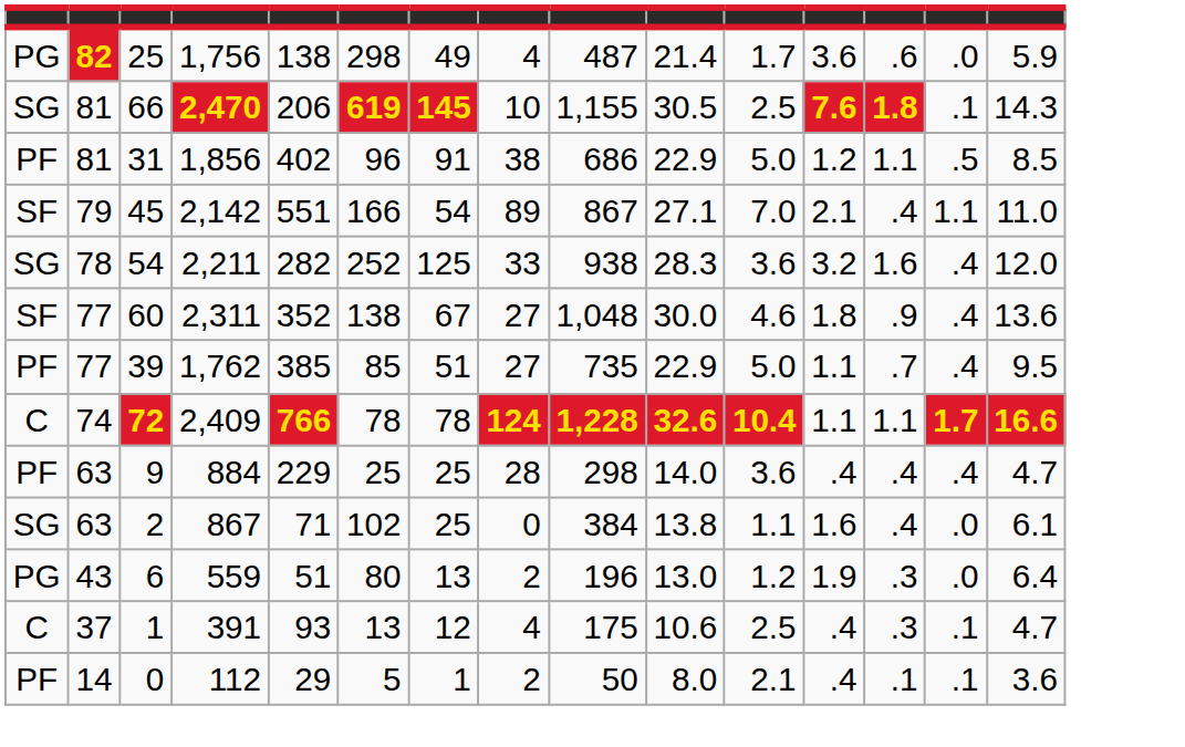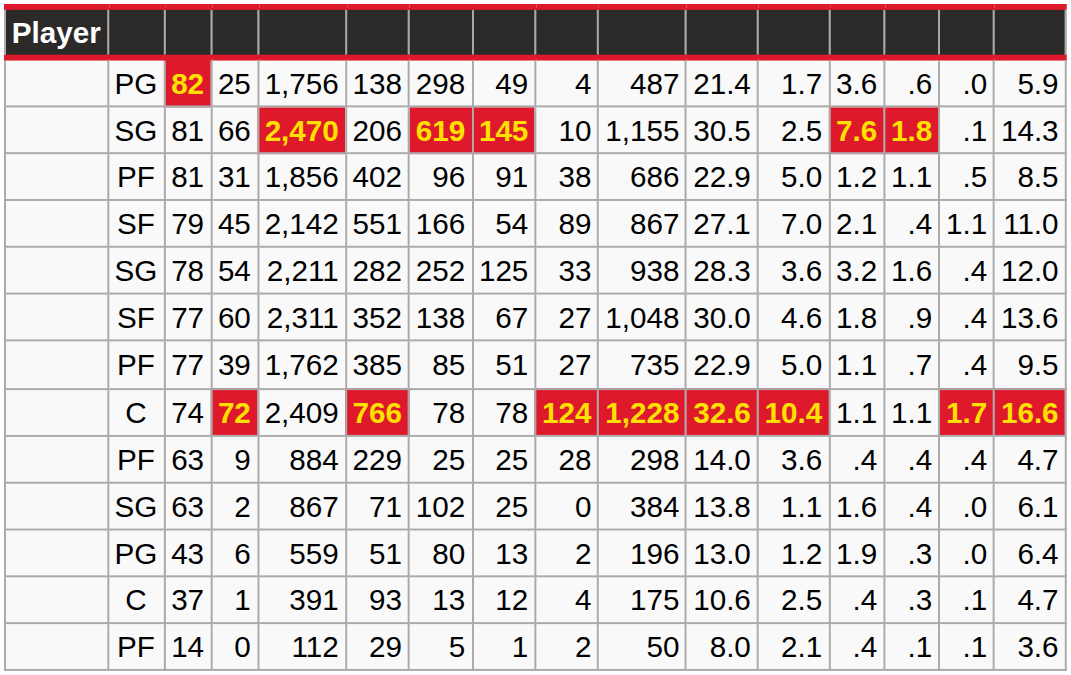+ column: Player
